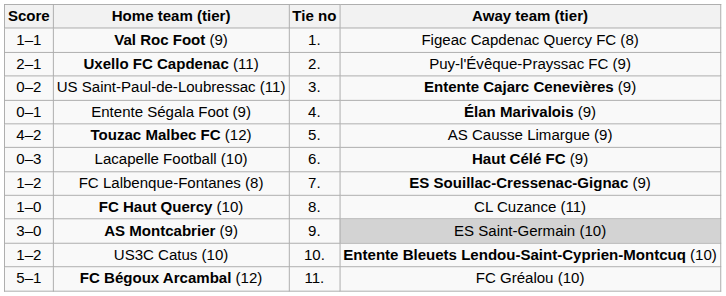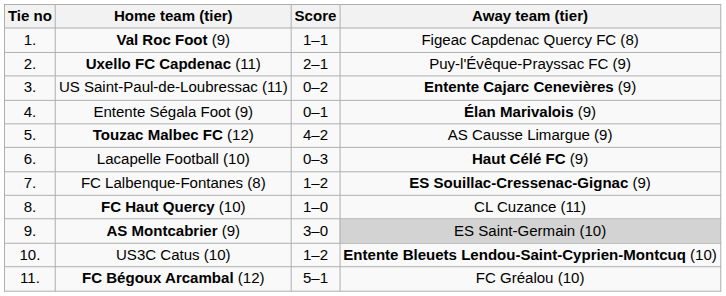columns swapped: Tie no <-> Score
